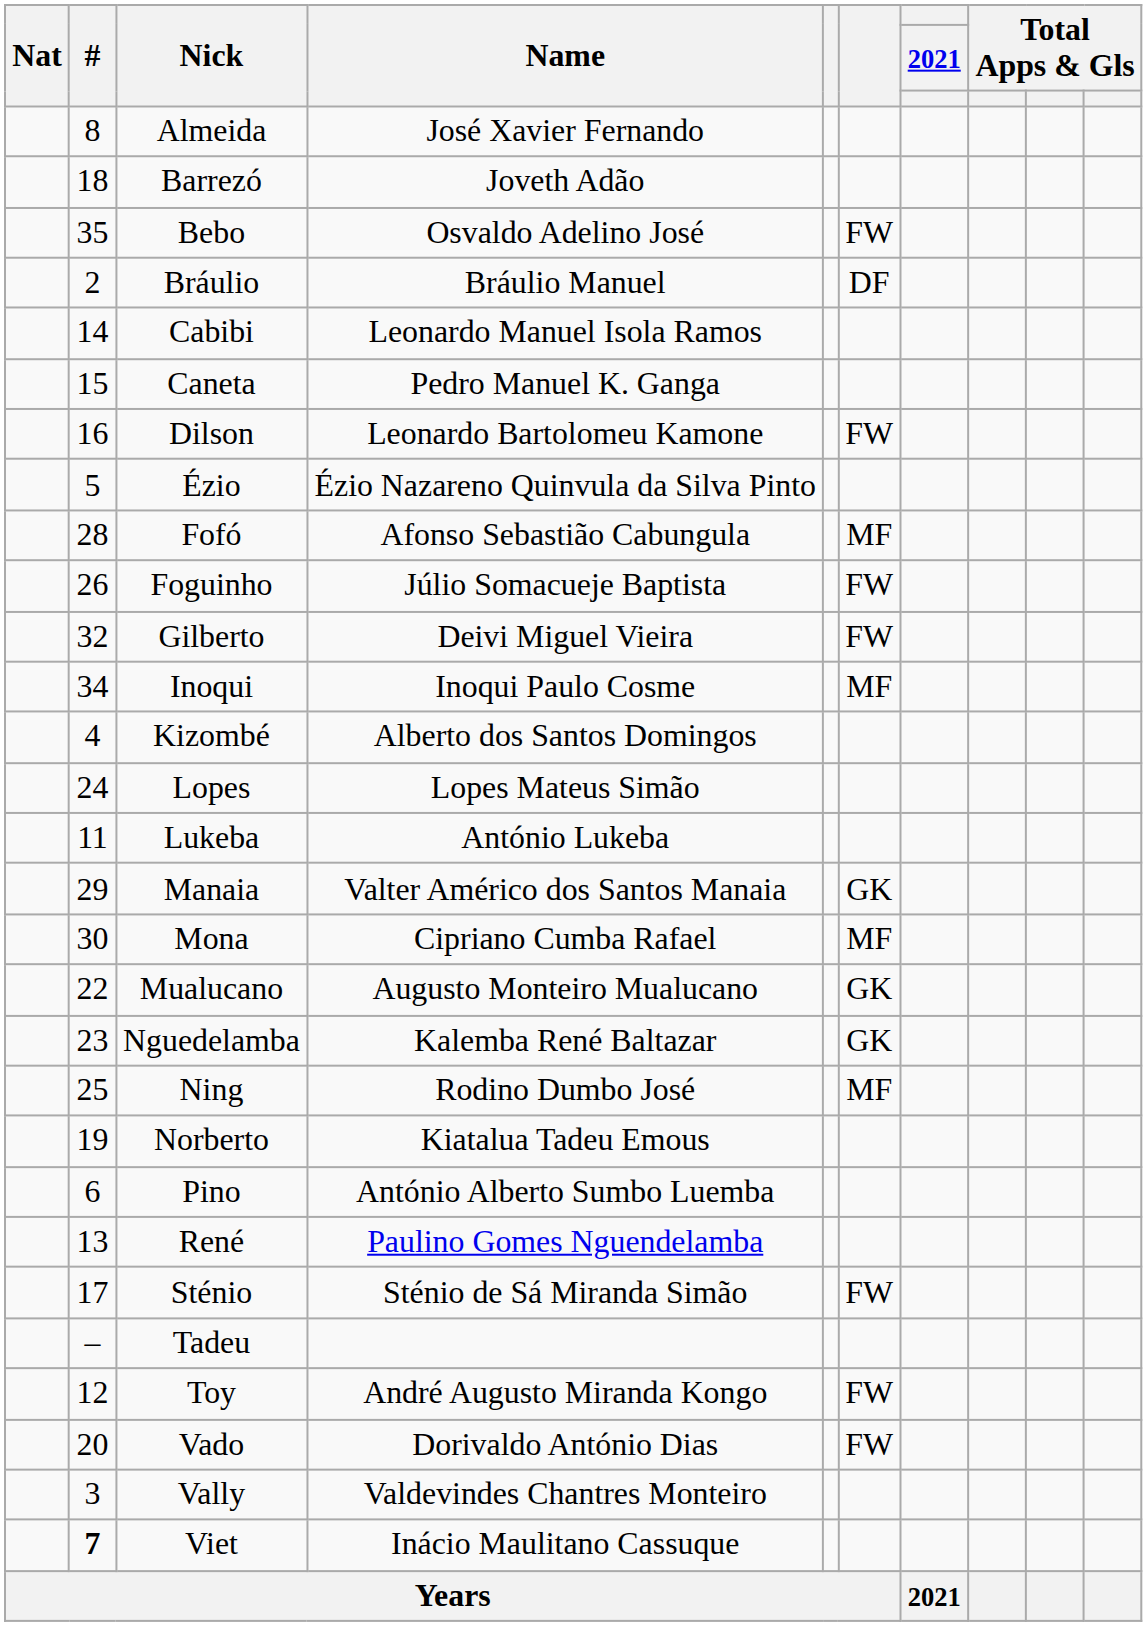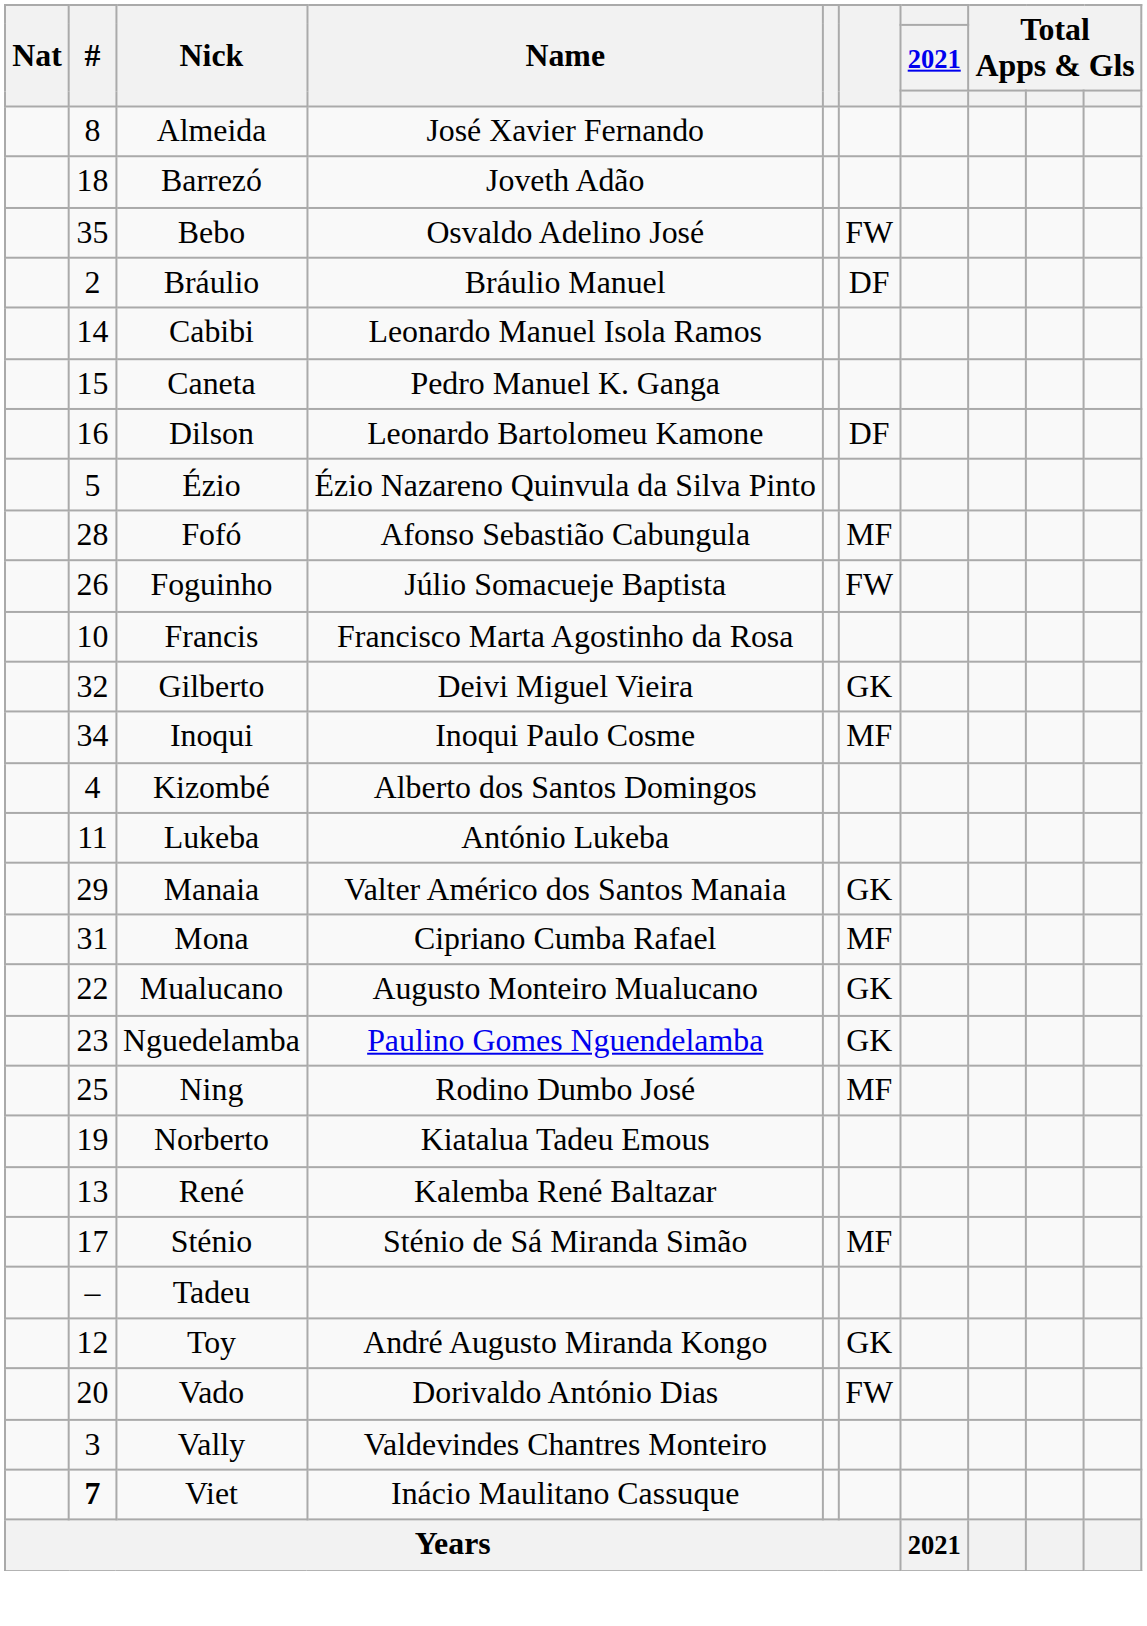Dilson | column 6: FW -> DF
+ row: 10 | Francis | Francisco Marta Agostinho da Rosa
Gilberto | column 6: FW -> GK
- row: 24 | Lopes | Lopes Mateus Simão
Mona | #: 30 -> 31
Nguedelamba | Name: Kalemba René Baltazar -> Paulino Gomes Nguendelamba
- row: 6 | Pino | António Alberto Sumbo Luemba
René | Name: Paulino Gomes Nguendelamba -> Kalemba René Baltazar
Sténio | column 6: FW -> MF
Toy | column 6: FW -> GK
